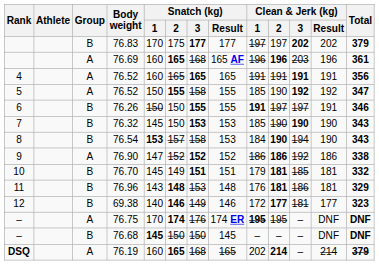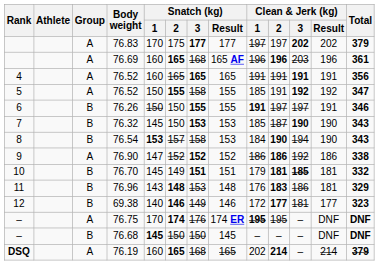76.83 | Group: B -> A
5 / 76.52 | Clean & Jerk (kg) / 2: 190 -> 191
76.32 | Clean & Jerk (kg) / 2: 190 -> 187
76.70 | Clean & Jerk (kg) / 3: normal -> bold
76.96 | Clean & Jerk (kg) / 2: 181 -> 183
